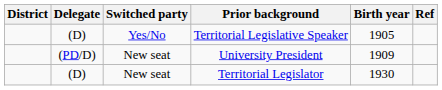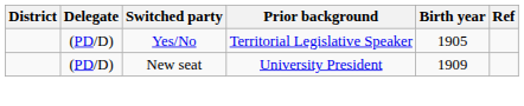Territorial Legislative Speaker | Delegate: (D) -> (PD/D)
- row: (D) | New seat | Territorial Legislator | 1930
